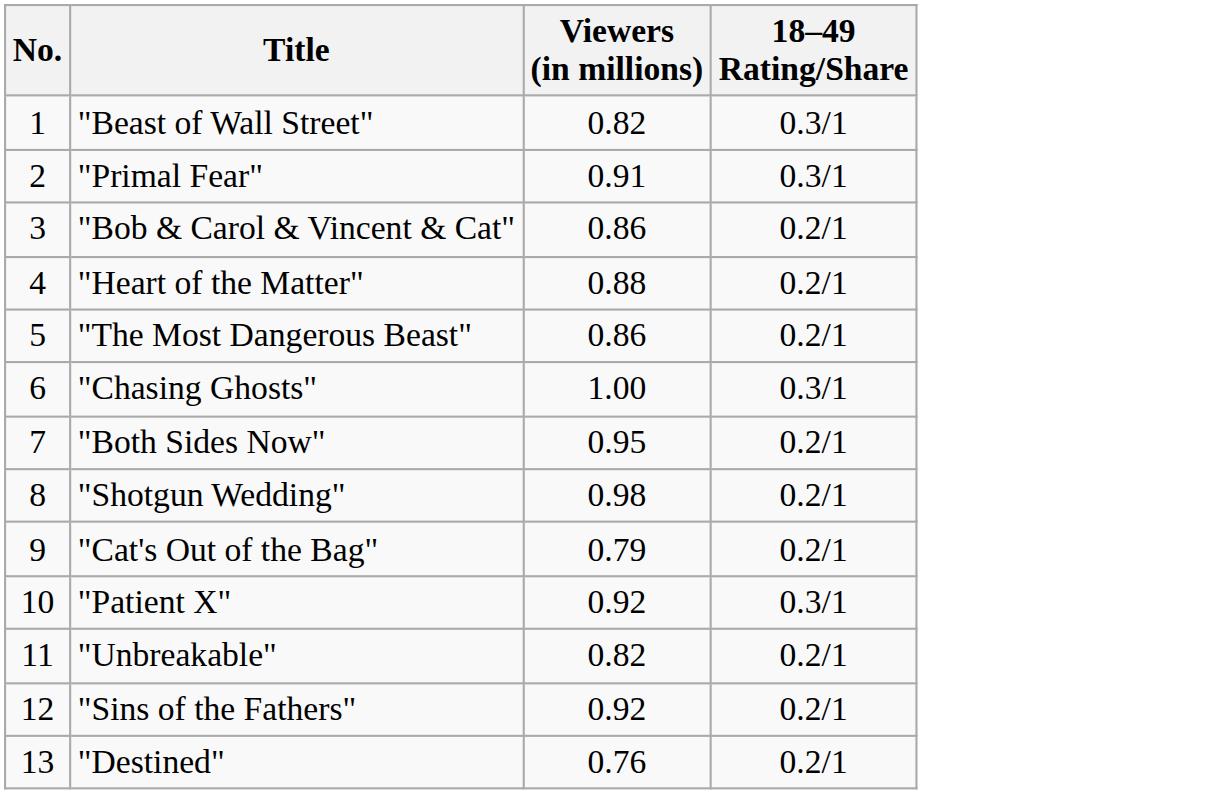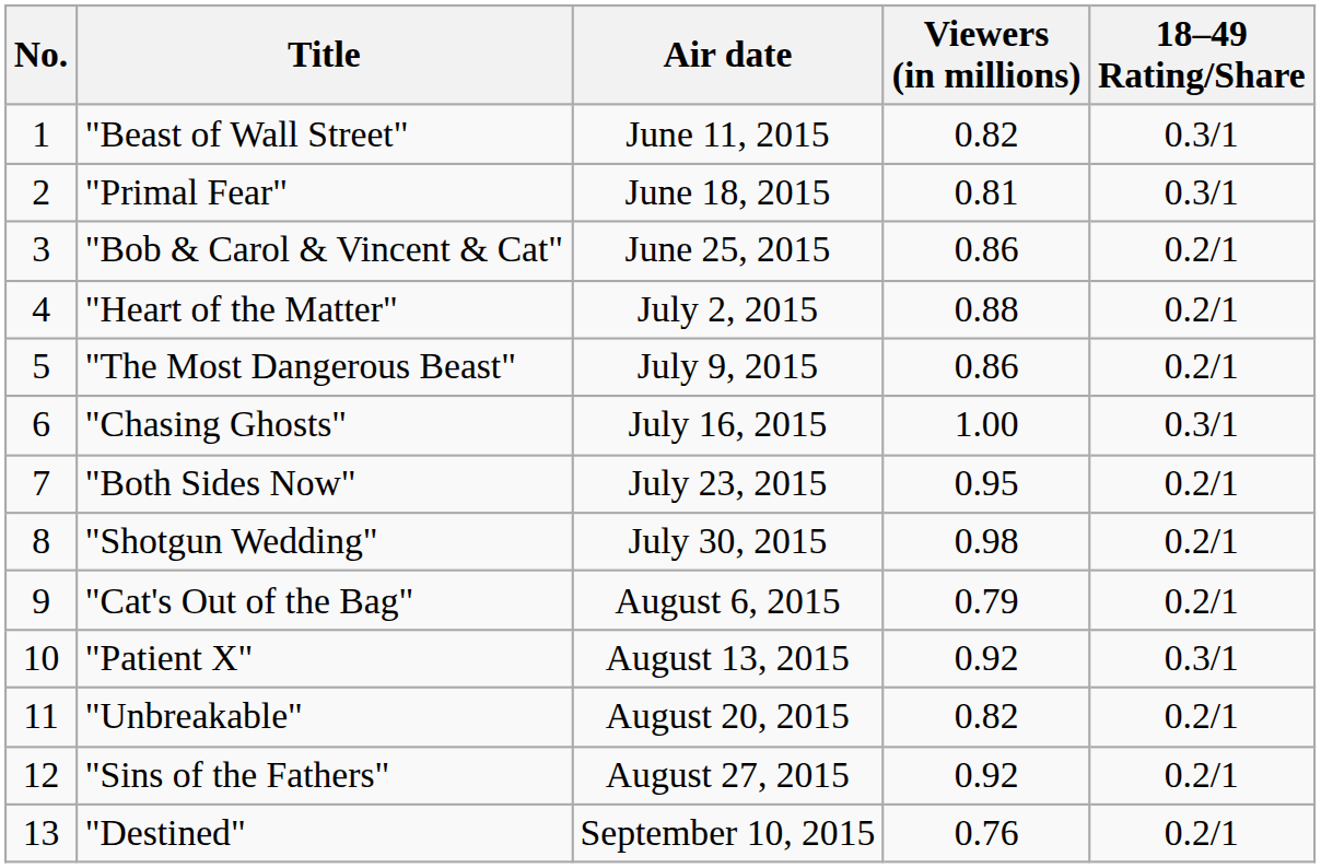+ column: Air date | June 11, 2015 | June 18, 2015 | June 25, 2015 | July 2, 2015 | July 9, 2015 | July 16, 2015 | July 23, 2015 | July 30, 2015 | August 6, 2015 | August 13, 2015 | August 20, 2015 | August 27, 2015 | September 10, 2015
"Primal Fear" | Viewers (in millions): 0.91 -> 0.81
